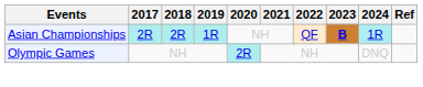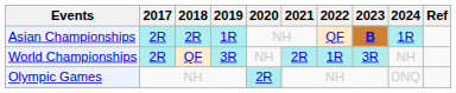+ row: World Championships | 2R | QF | 3R | NH | 2R | 1R | 3R | NH
